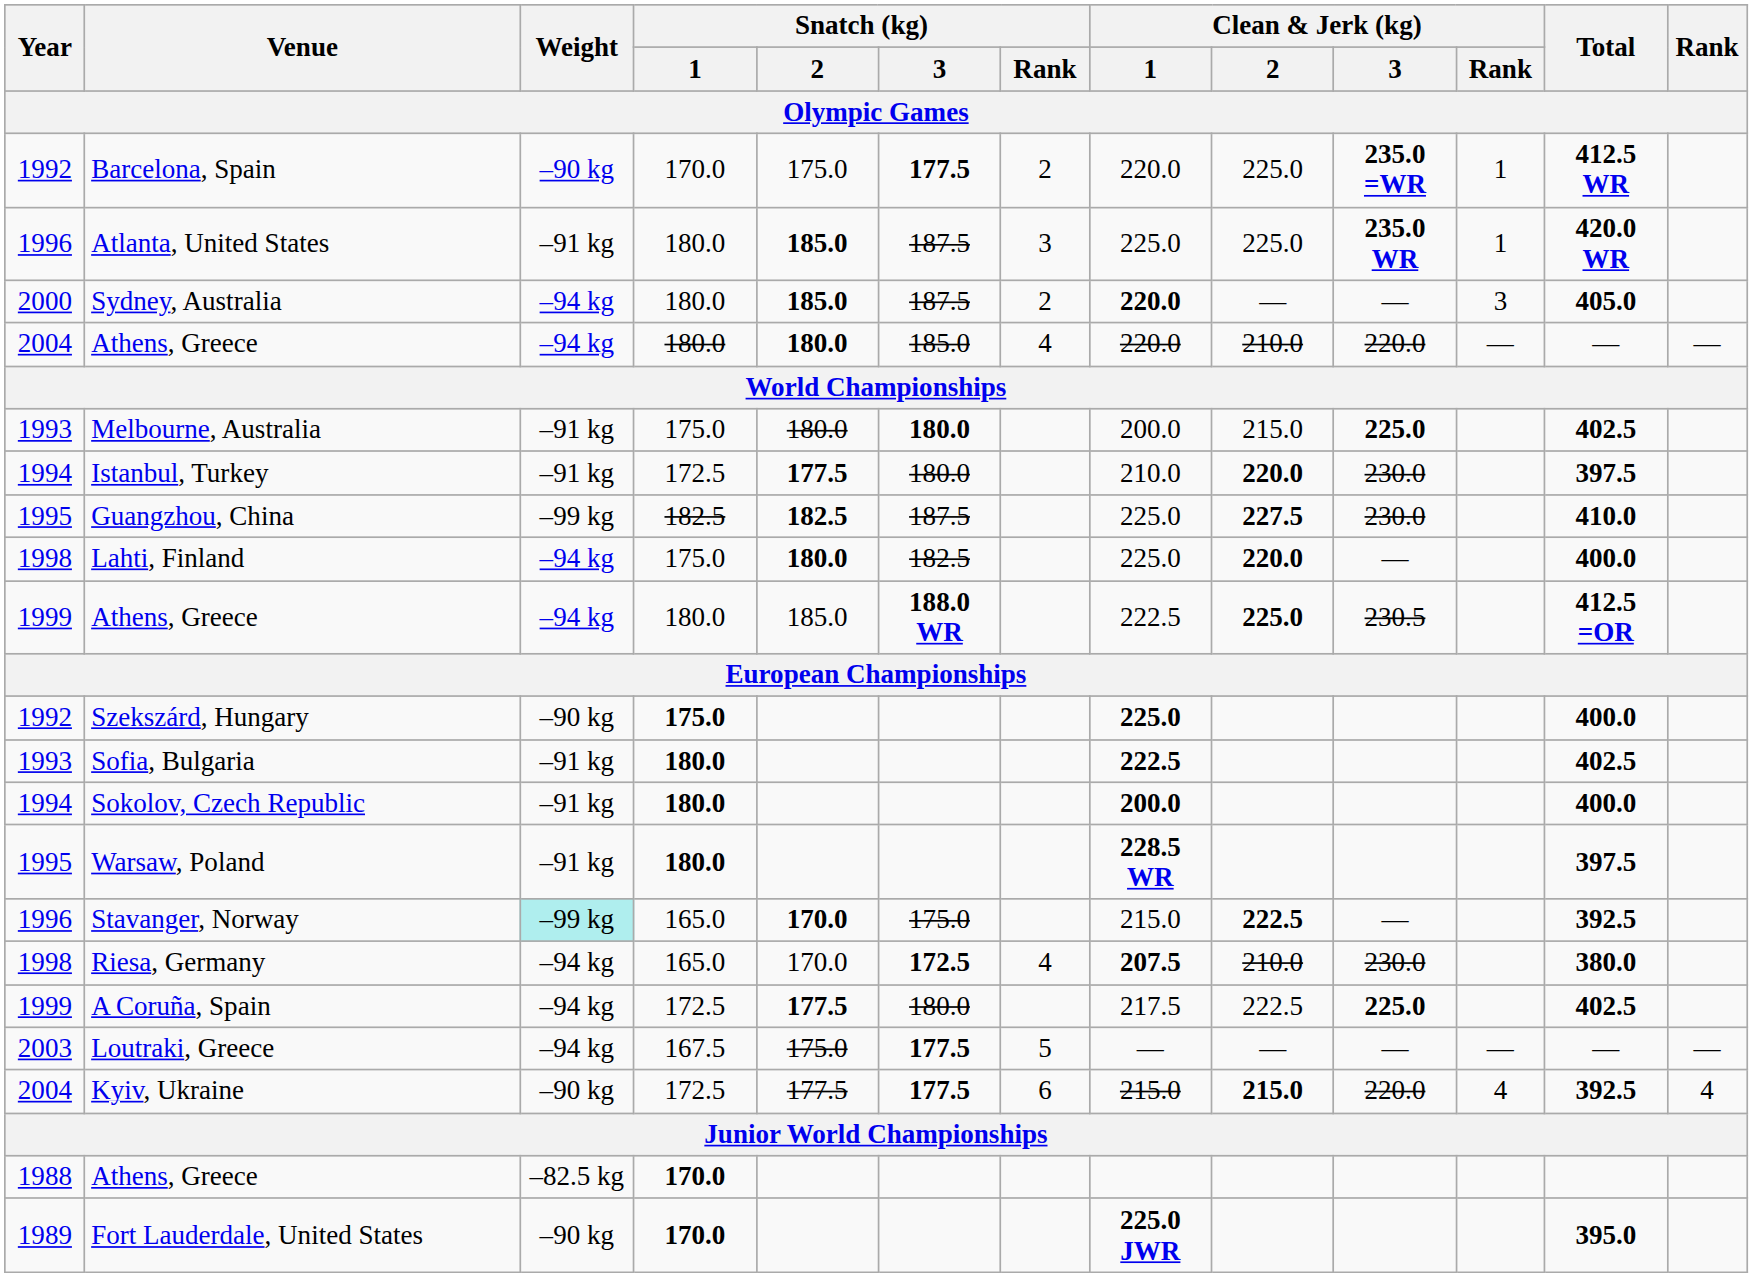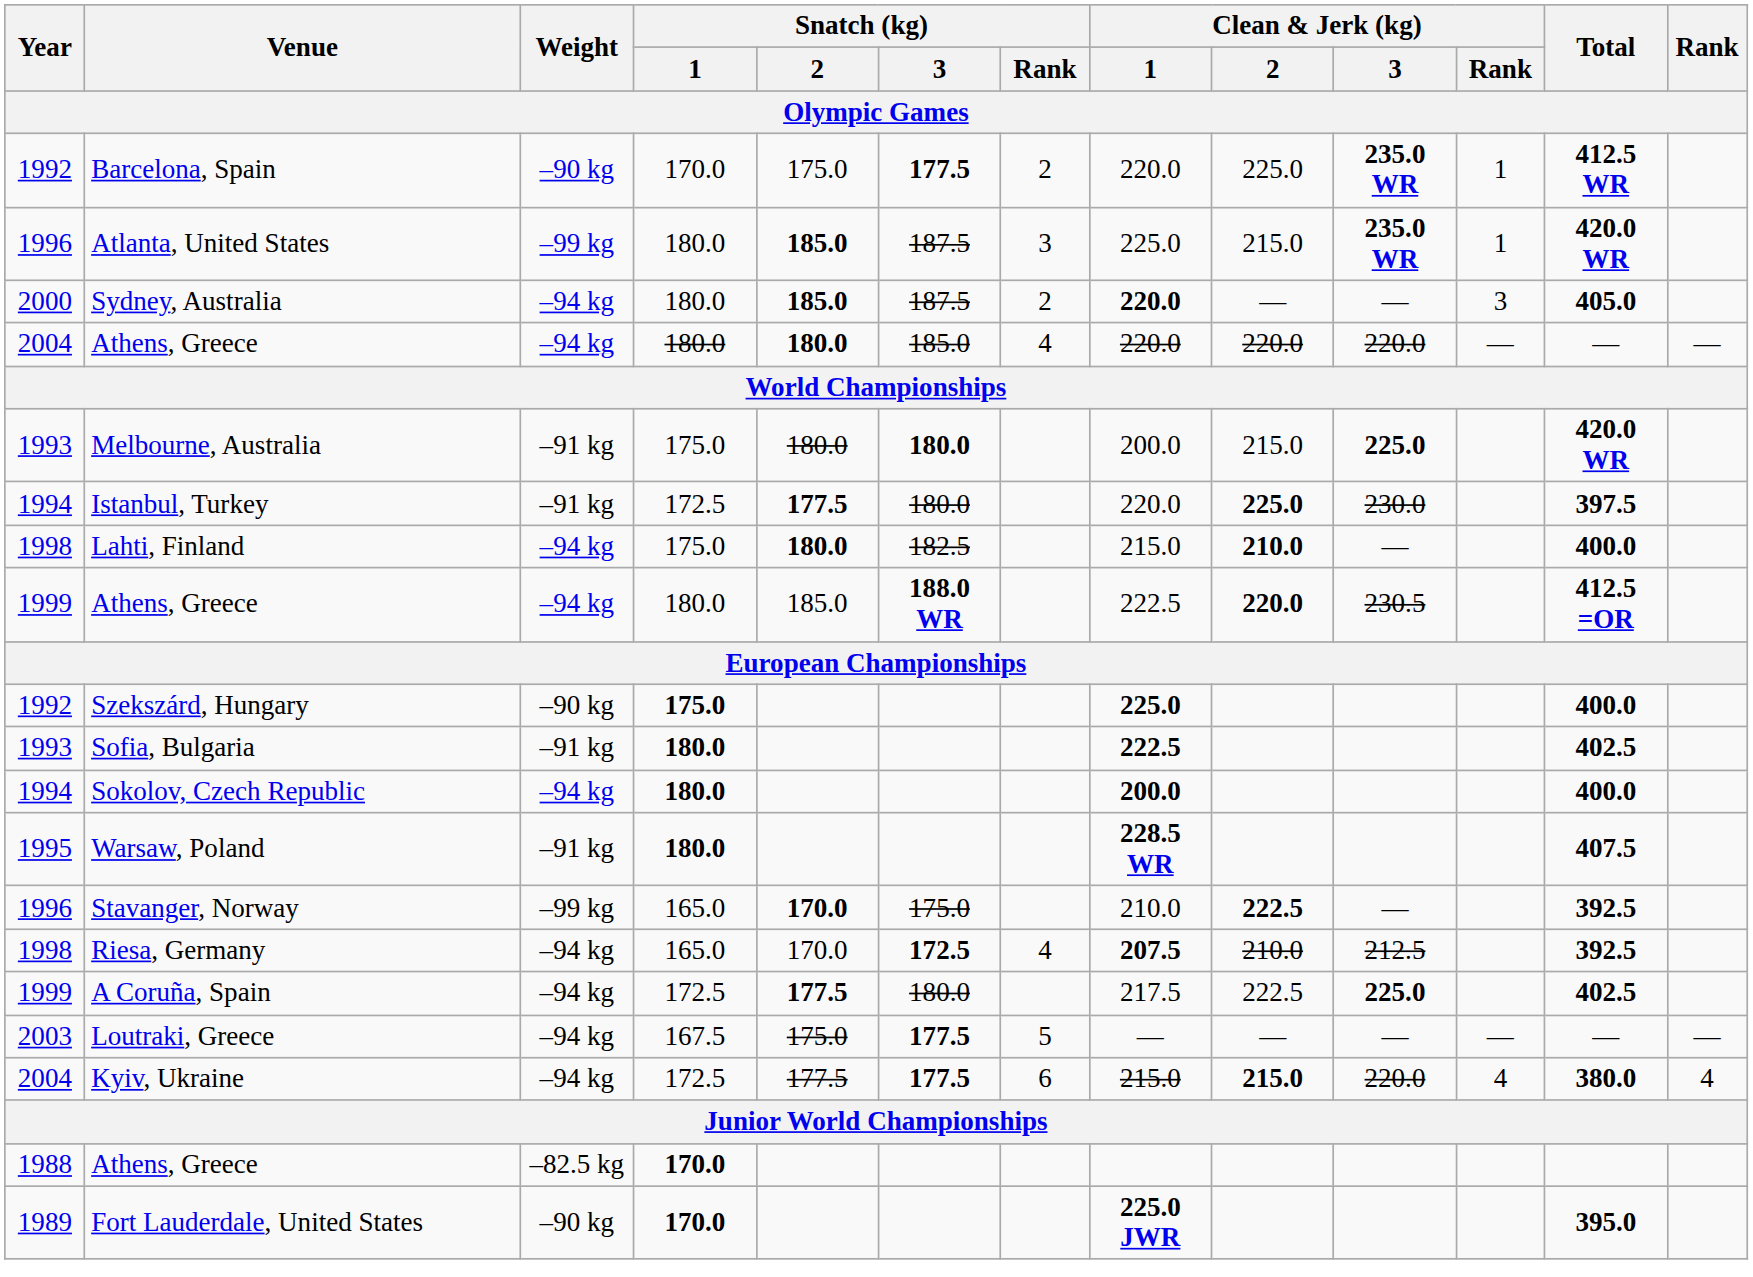Barcelona, Spain | Clean & Jerk (kg) / 3: 235.0 =WR -> 235.0 WR
Atlanta, United States | Weight: –91 kg -> –99 kg
Atlanta, United States | Clean & Jerk (kg) / 2: 225.0 -> 215.0
2004 / Athens, Greece | Clean & Jerk (kg) / 2: 210.0 -> 220.0
Melbourne, Australia | Total: 402.5 -> 420.0 WR
Istanbul, Turkey | Clean & Jerk (kg) / 1: 210.0 -> 220.0
Istanbul, Turkey | Clean & Jerk (kg) / 2: 220.0 -> 225.0
- row: 1995 | Guangzhou, China | –99 kg | 182.5 | 182.5 | 187.5 | 225.0 | 227.5 | 230.0 | 410.0
Lahti, Finland | Clean & Jerk (kg) / 1: 225.0 -> 215.0
Lahti, Finland | Clean & Jerk (kg) / 2: 220.0 -> 210.0
1999 / Athens, Greece | Clean & Jerk (kg) / 2: 225.0 -> 220.0
Sokolov, Czech Republic | Weight: –91 kg -> –94 kg
Warsaw, Poland | Total: 397.5 -> 407.5
Stavanger, Norway | Weight: paleturquoise background -> no background
Stavanger, Norway | Clean & Jerk (kg) / 1: 215.0 -> 210.0
Riesa, Germany | Clean & Jerk (kg) / 3: 230.0 -> 212.5
Riesa, Germany | Total: 380.0 -> 392.5
Kyiv, Ukraine | Weight: –90 kg -> –94 kg
Kyiv, Ukraine | Total: 392.5 -> 380.0
